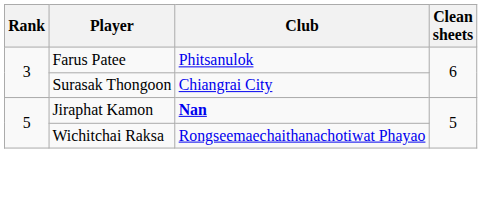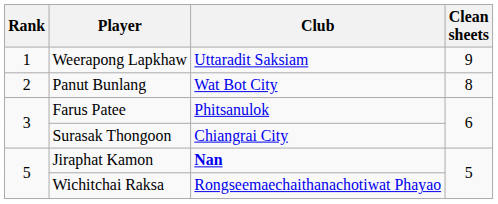+ row: 1 | Weerapong Lapkhaw | Uttaradit Saksiam | 9
+ row: 2 | Panut Bunlang | Wat Bot City | 8
